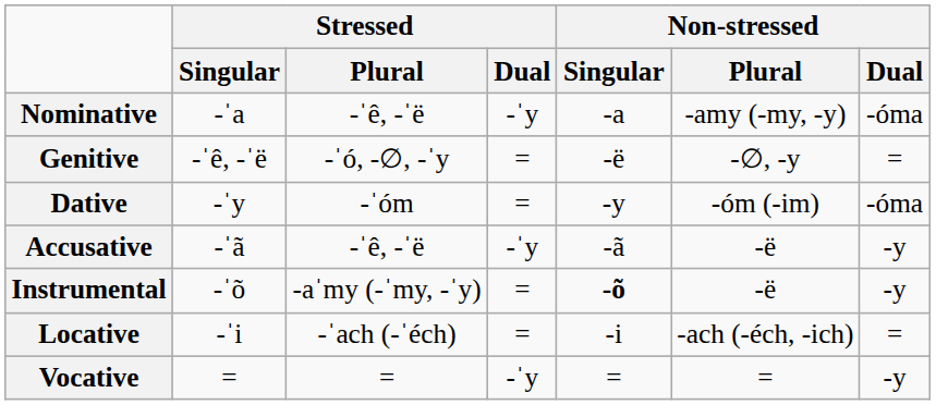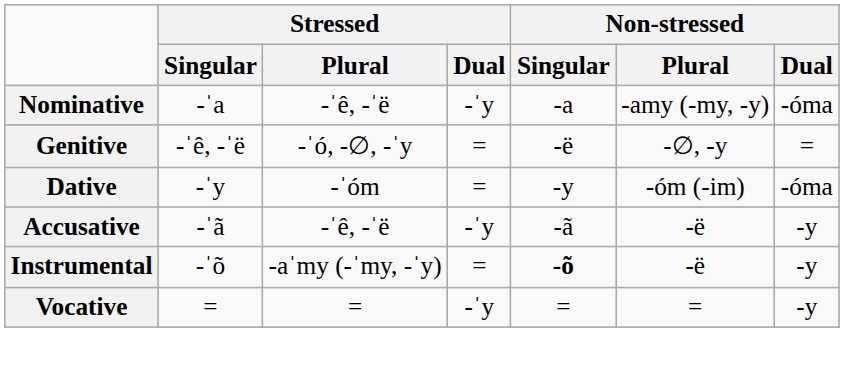- row: Locative | -ˈi | -ˈach (-ˈéch) | = | -i | -ach (-éch, -ich) | =
